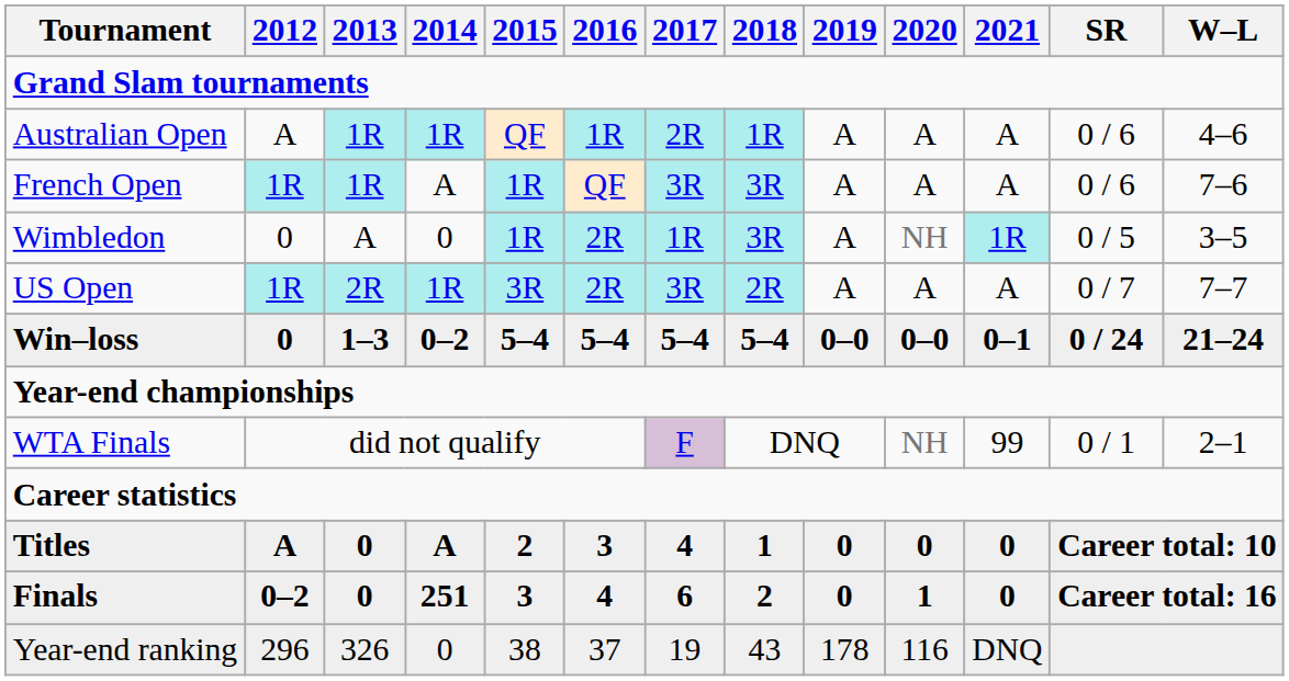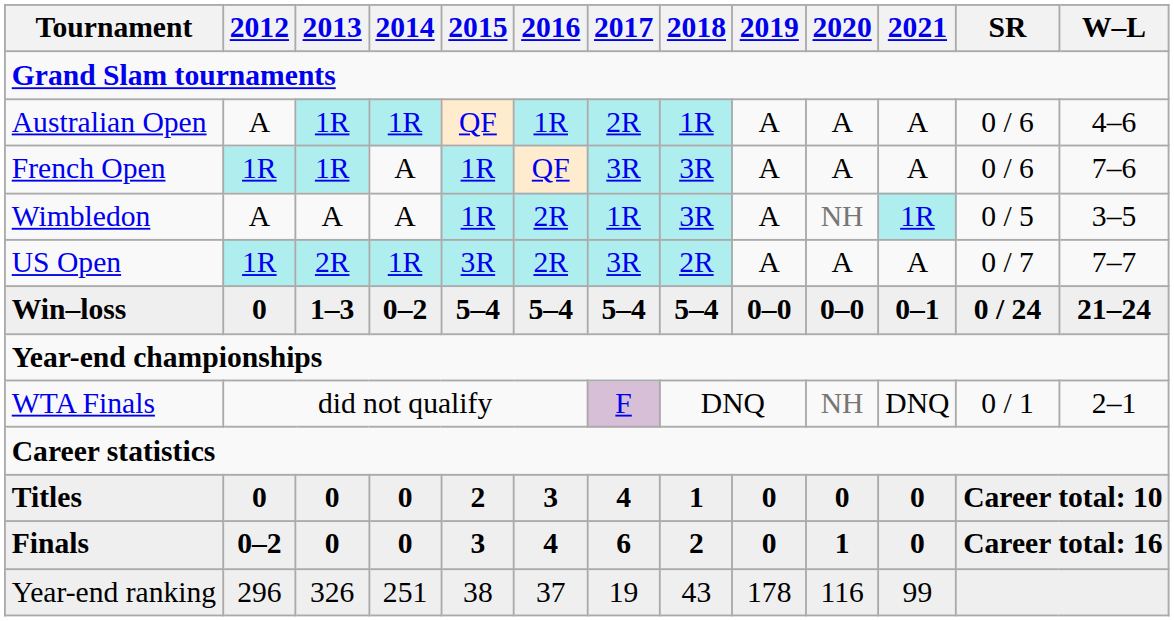Wimbledon | 2012: 0 -> A
Wimbledon | 2014: 0 -> A
WTA Finals | 2021: 99 -> DNQ
Titles | 2012: A -> 0
Titles | 2014: A -> 0
Finals | 2014: 251 -> 0
Year-end ranking | 2014: 0 -> 251
Year-end ranking | 2021: DNQ -> 99
